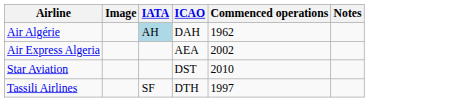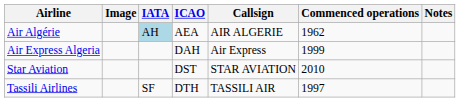+ column: Callsign | AIR ALGERIE | Air Express | STAR AVIATION | TASSILI AIR
Air Algérie | ICAO: DAH -> AEA
Air Express Algeria | ICAO: AEA -> DAH
Air Express Algeria | Commenced operations: 2002 -> 1999
